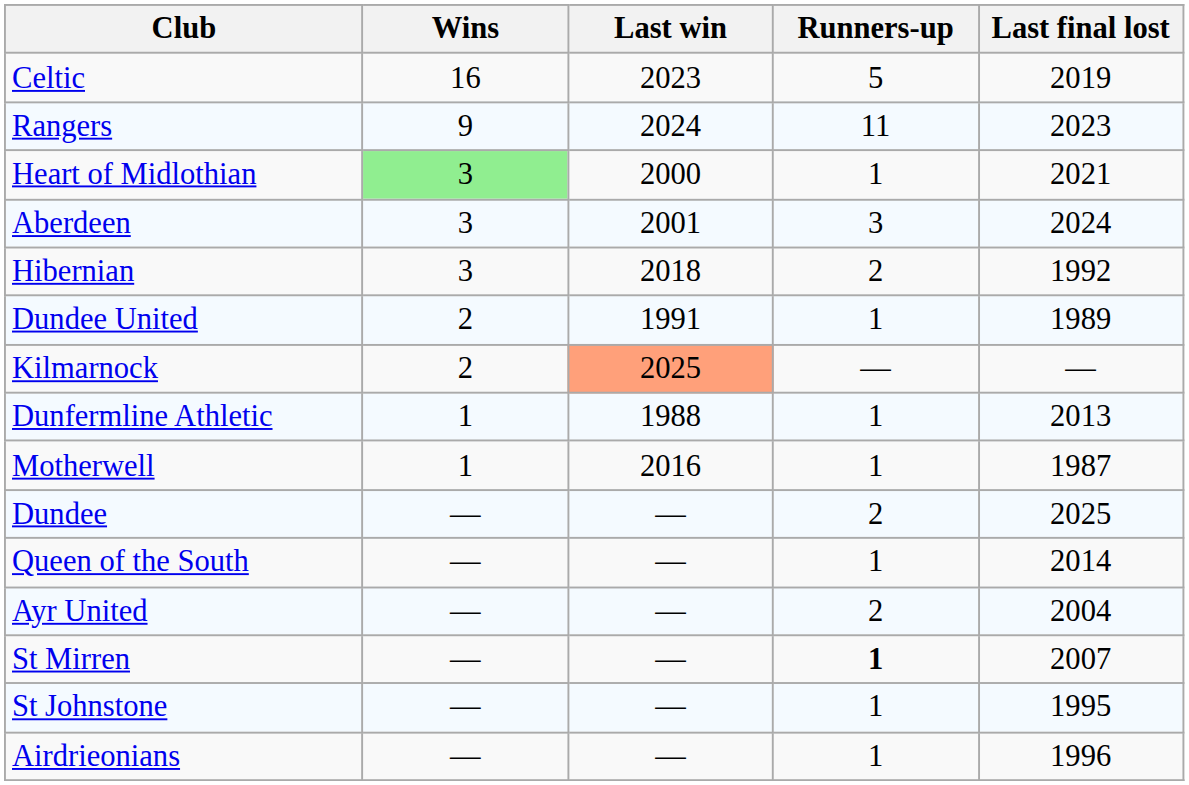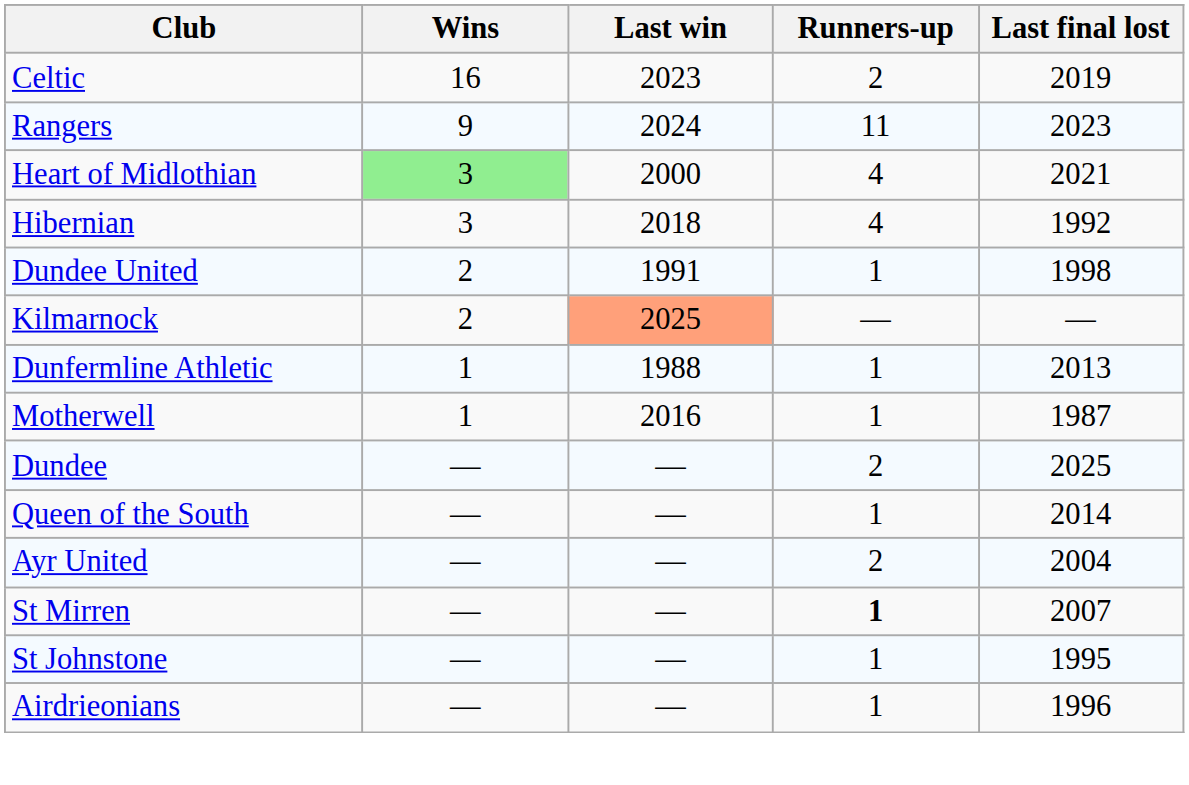Celtic | Runners-up: 5 -> 2
Heart of Midlothian | Runners-up: 1 -> 4
- row: Aberdeen | 3 | 2001 | 3 | 2024
Hibernian | Runners-up: 2 -> 4
Dundee United | Last final lost: 1989 -> 1998
